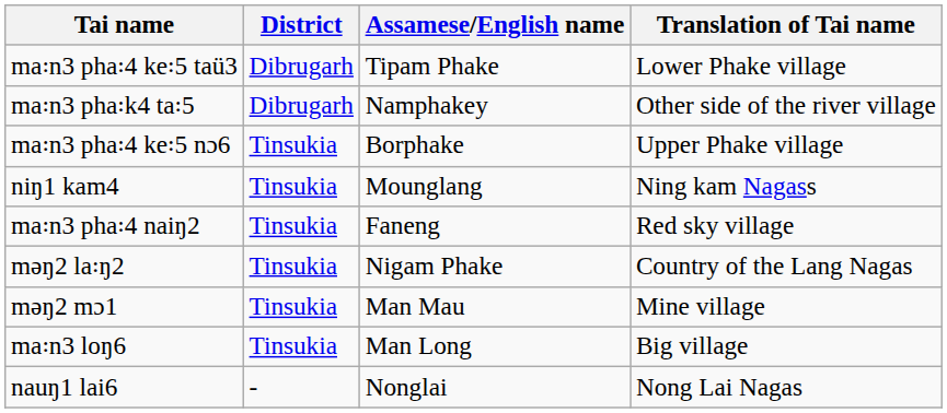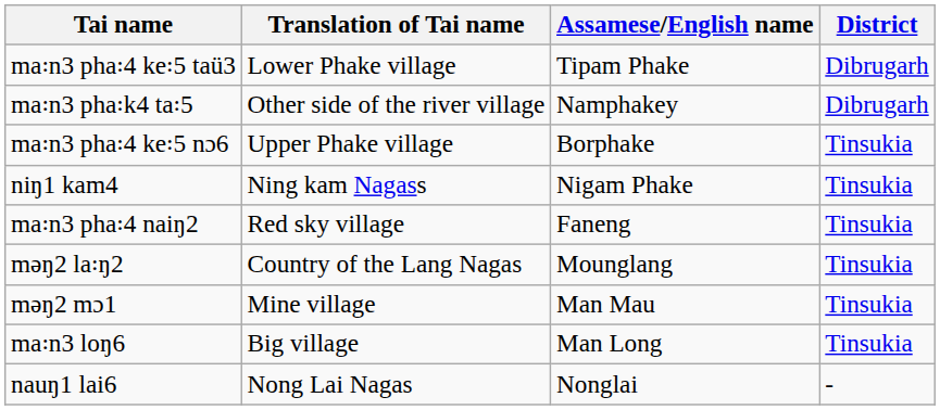columns swapped: Translation of Tai name <-> District
niŋ1 kam4 | Assamese/English name: Mounglang -> Nigam Phake
məŋ2 la꞉ŋ2 | Assamese/English name: Nigam Phake -> Mounglang
